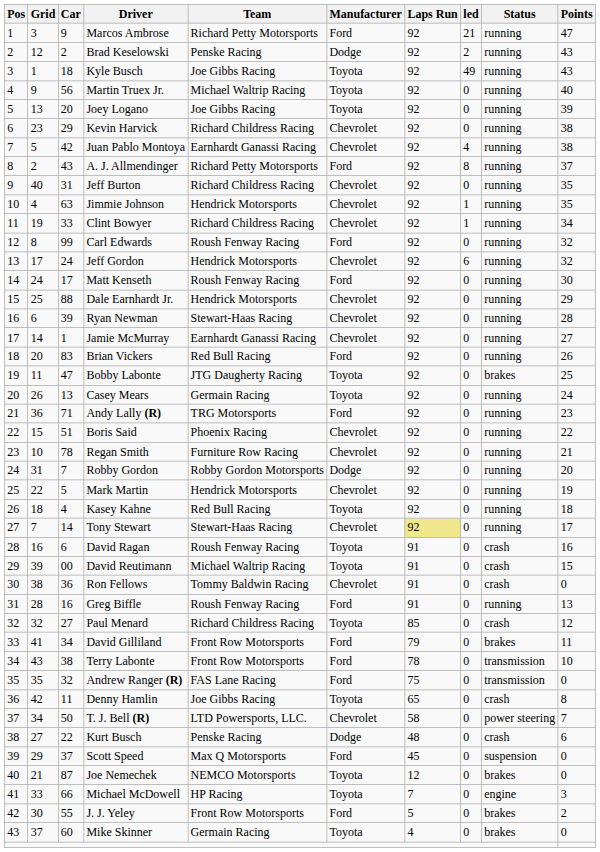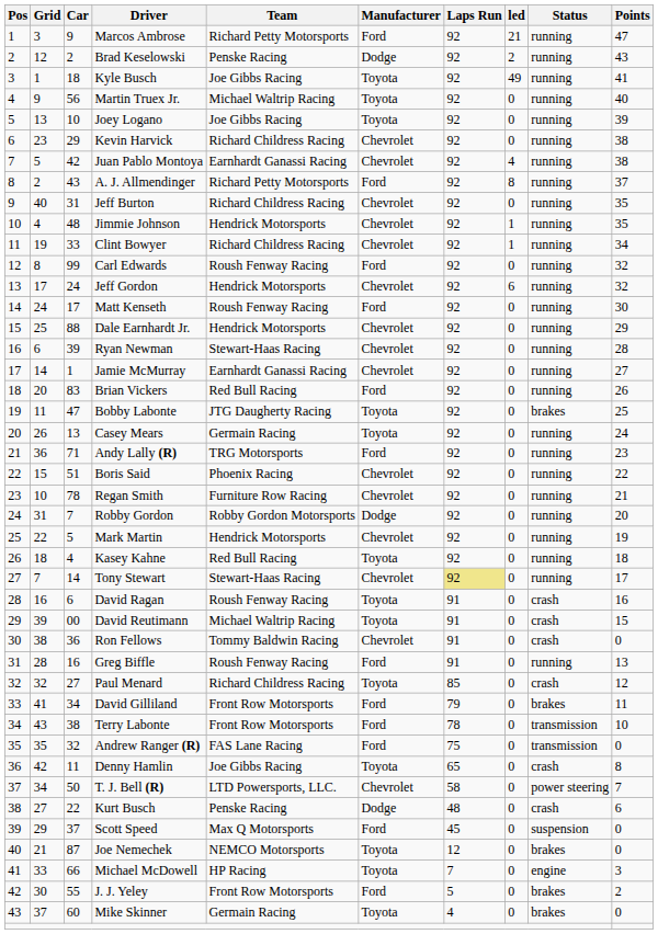Kyle Busch | Points: 43 -> 41
Joey Logano | Car: 20 -> 10
Jimmie Johnson | Car: 63 -> 48
